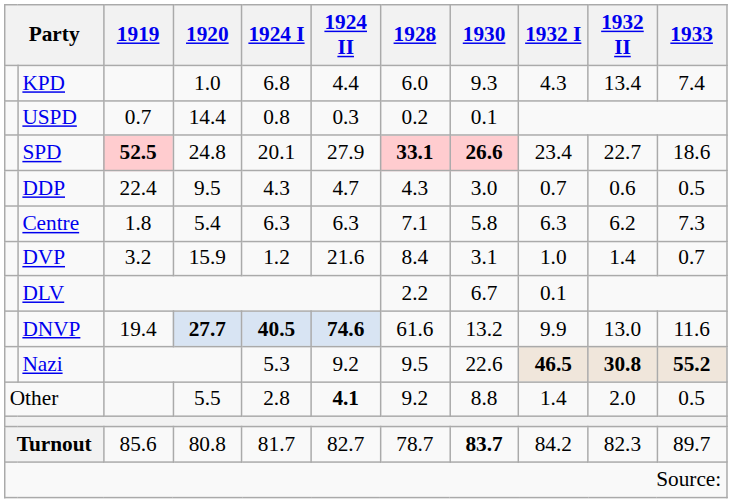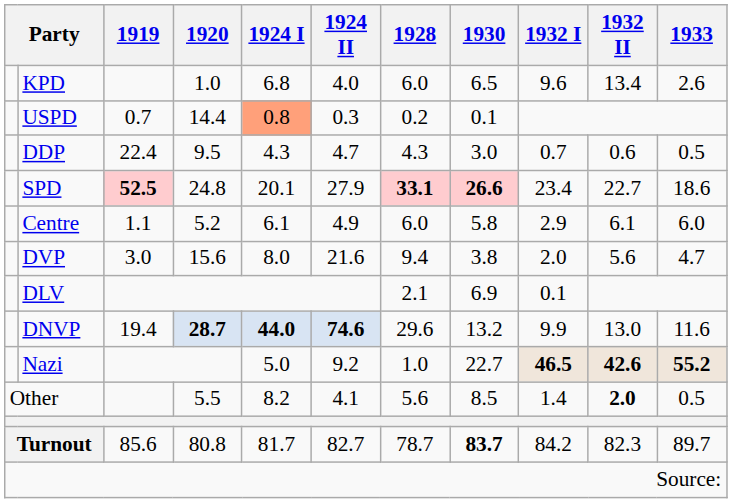KPD | 1924 II: 4.4 -> 4.0
KPD | 1930: 9.3 -> 6.5
KPD | 1932 I: 4.3 -> 9.6
KPD | 1933: 7.4 -> 2.6
USPD | 1924 I: no background -> lightsalmon background
rows swapped: SPD <-> DDP
Centre | 1919: 1.8 -> 1.1
Centre | 1920: 5.4 -> 5.2
Centre | 1924 I: 6.3 -> 6.1
Centre | 1924 II: 6.3 -> 4.9
Centre | 1928: 7.1 -> 6.0
Centre | 1932 I: 6.3 -> 2.9
Centre | 1932 II: 6.2 -> 6.1
Centre | 1933: 7.3 -> 6.0
DVP | 1919: 3.2 -> 3.0
DVP | 1920: 15.9 -> 15.6
DVP | 1924 I: 1.2 -> 8.0
DVP | 1928: 8.4 -> 9.4
DVP | 1930: 3.1 -> 3.8
DVP | 1932 I: 1.0 -> 2.0
DVP | 1932 II: 1.4 -> 5.6
DVP | 1933: 0.7 -> 4.7
DLV | 1928: 2.2 -> 2.1
DLV | 1930: 6.7 -> 6.9
DNVP | 1920: 27.7 -> 28.7
DNVP | 1924 I: 40.5 -> 44.0
DNVP | 1928: 61.6 -> 29.6
Nazi | 1924 I: 5.3 -> 5.0
Nazi | 1928: 9.5 -> 1.0
Nazi | 1930: 22.6 -> 22.7
Nazi | 1932 II: 30.8 -> 42.6
Other | 1924 I: 2.8 -> 8.2
Other | 1924 II: bold -> normal
Other | 1928: 9.2 -> 5.6
Other | 1930: 8.8 -> 8.5
Other | 1932 II: normal -> bold
